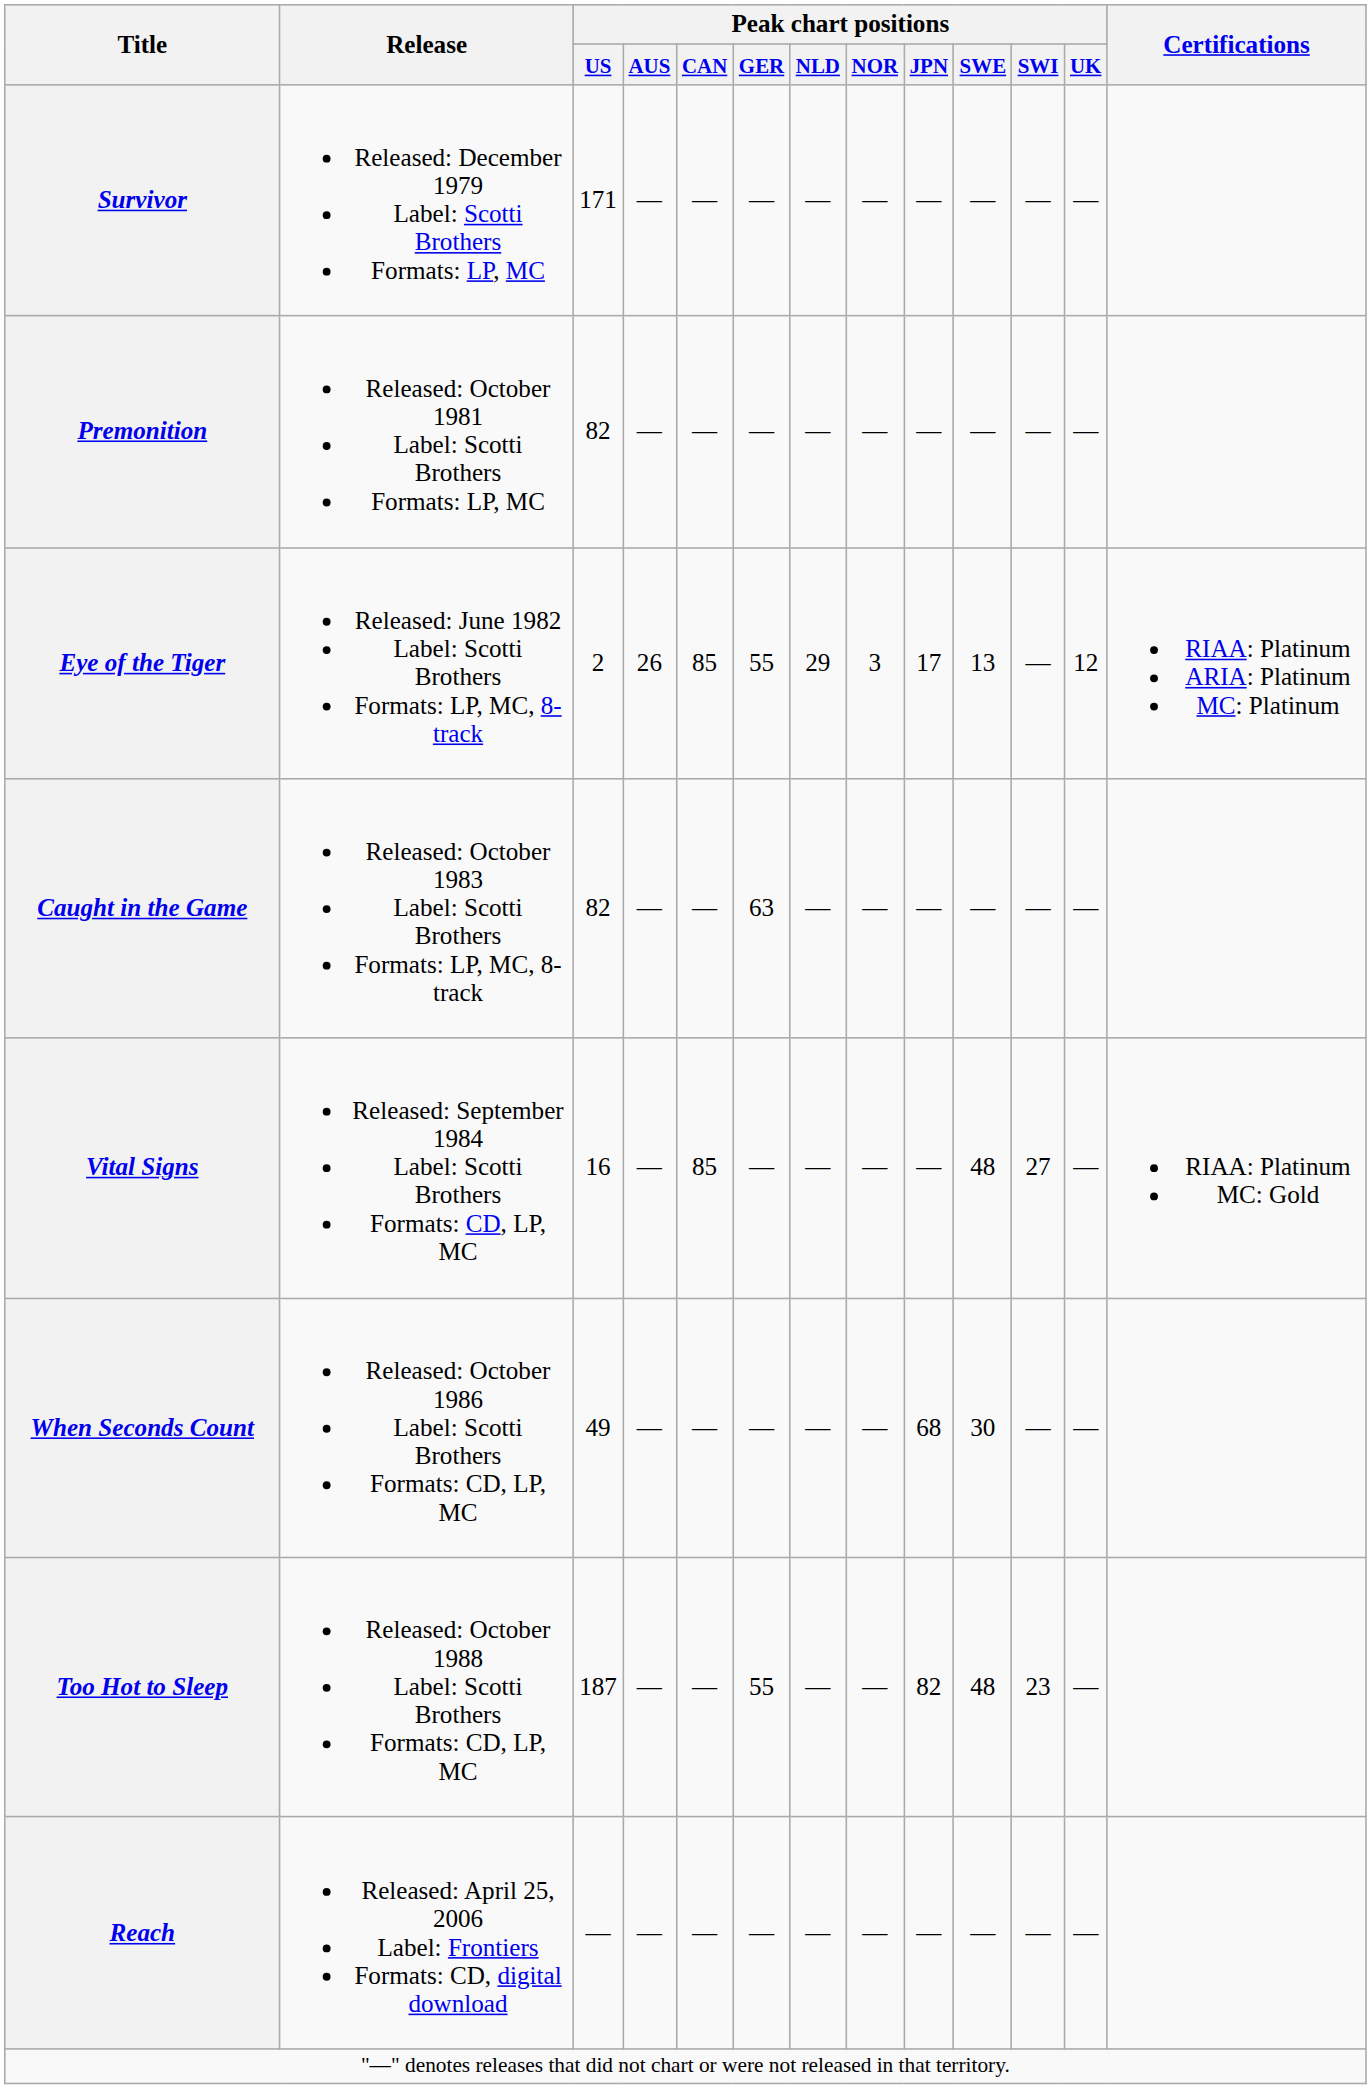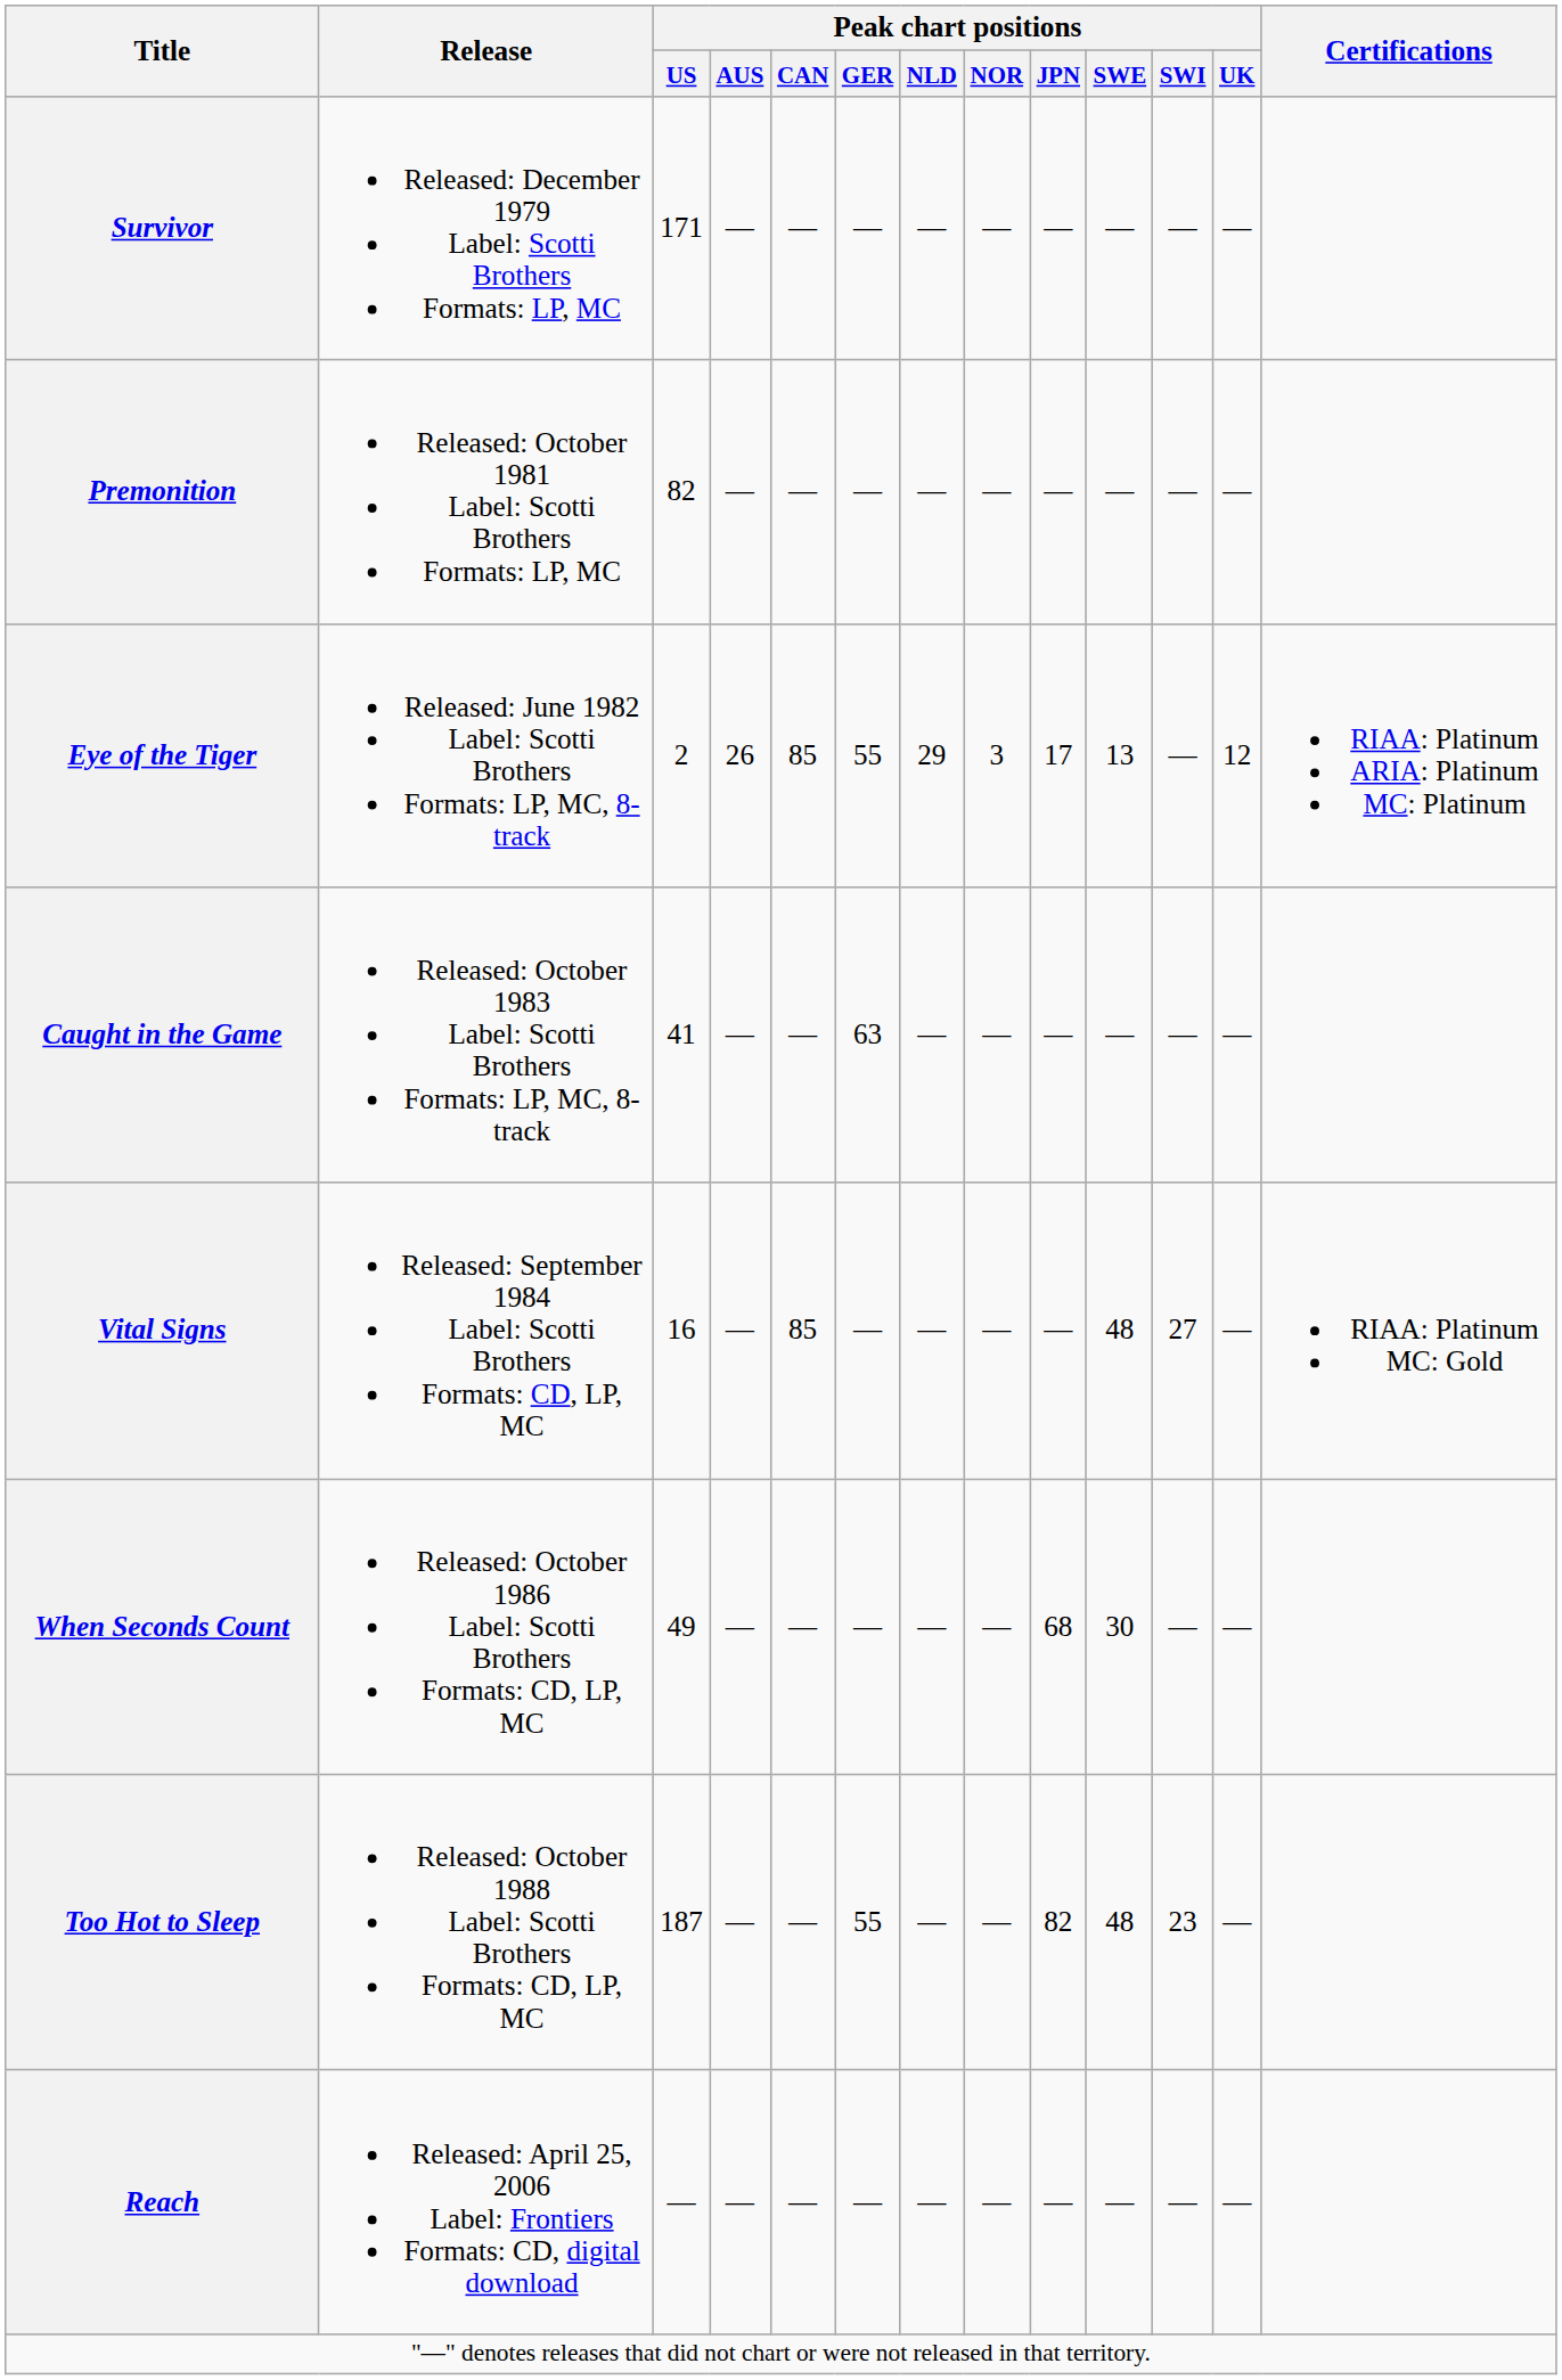Caught in the Game | Peak chart positions / US: 82 -> 41
